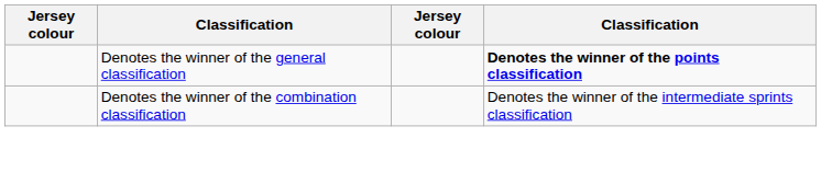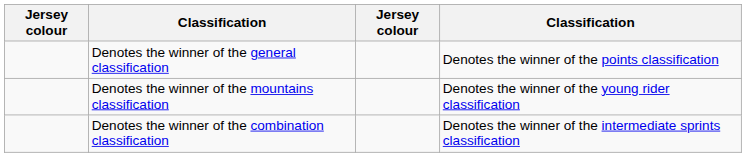Denotes the winner of the general classification | column 4: bold -> normal
+ row: Denotes the winner of the mountains classification | Denotes the winner of the young rider classification
